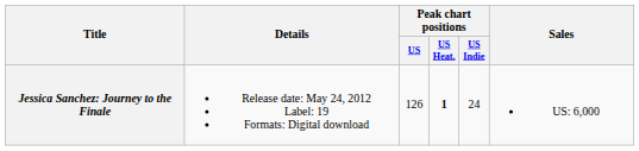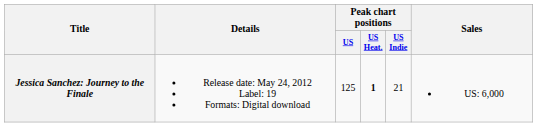Jessica Sanchez: Journey to the Finale | Peak chart positions / US: 126 -> 125
Jessica Sanchez: Journey to the Finale | Peak chart positions / US Indie: 24 -> 21
